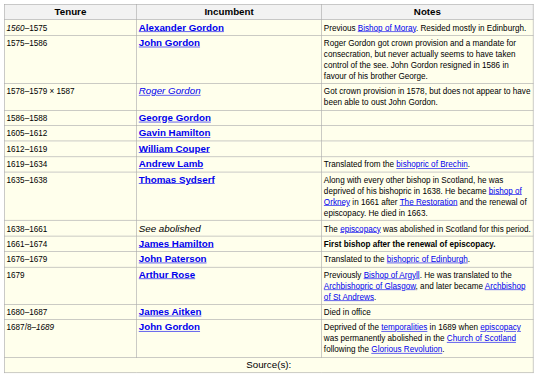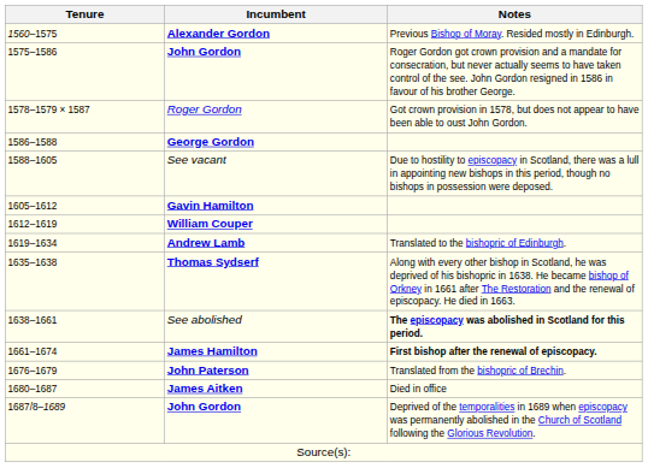+ row: 1588–1605 | See vacant | Due to hostility to episcopacy in Scotland, there was a lull in appointing new bishops in this period, though no bishops in possession were deposed.
Andrew Lamb | Notes: Translated from the bishopric of Brechin. -> Translated to the bishopric of Edinburgh.
See abolished | Notes: normal -> bold
John Paterson | Notes: Translated to the bishopric of Edinburgh. -> Translated from the bishopric of Brechin.
- row: 1679 | Arthur Rose | Previously Bishop of Argyll. He was translated to the Archbishopric of Glasgow, and later became Archbishop of St Andrews.
